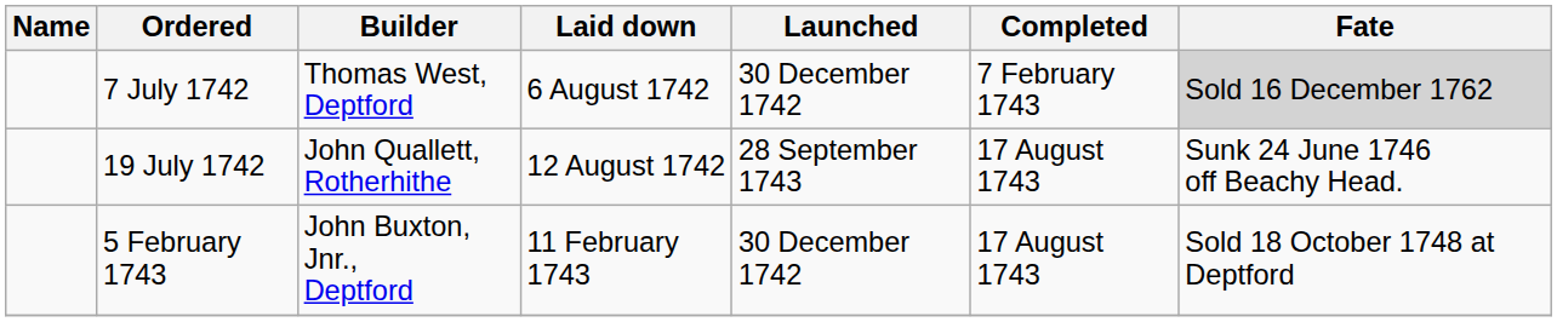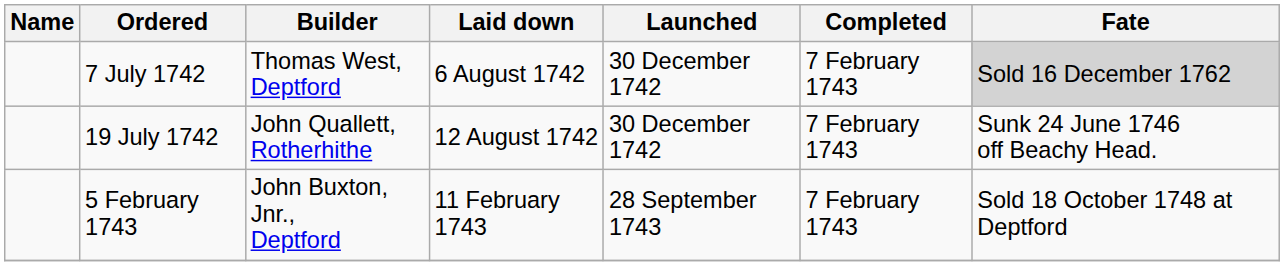19 July 1742 | Launched: 28 September 1743 -> 30 December 1742
19 July 1742 | Completed: 17 August 1743 -> 7 February 1743
5 February 1743 | Launched: 30 December 1742 -> 28 September 1743
5 February 1743 | Completed: 17 August 1743 -> 7 February 1743
